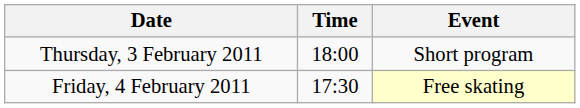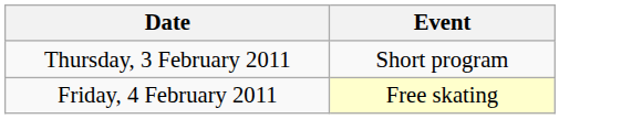- column: Time | 18:00 | 17:30
